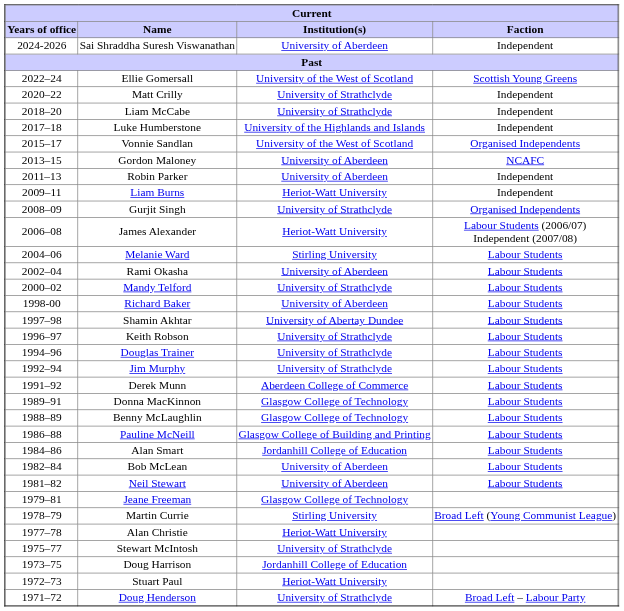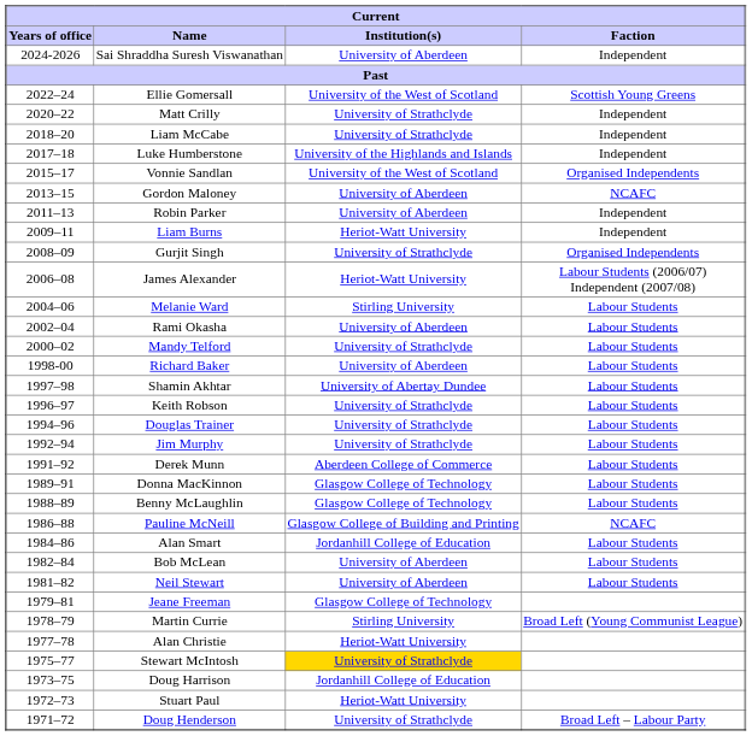Pauline McNeill | Faction: Labour Students -> NCAFC
Stewart McIntosh | Institution(s): no background -> gold background
